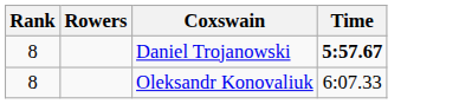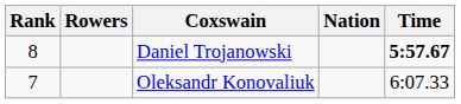+ column: Nation
Oleksandr Konovaliuk | Rank: 8 -> 7
